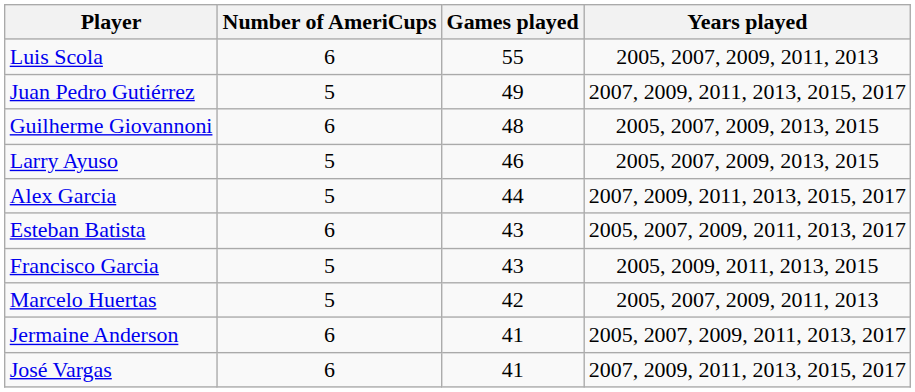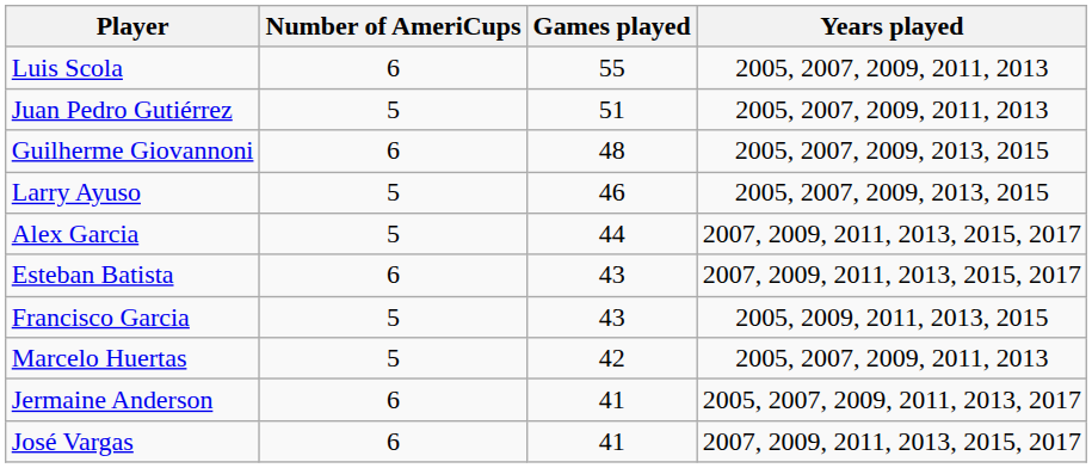Juan Pedro Gutiérrez | Games played: 49 -> 51
Juan Pedro Gutiérrez | Years played: 2007, 2009, 2011, 2013, 2015, 2017 -> 2005, 2007, 2009, 2011, 2013
Esteban Batista | Years played: 2005, 2007, 2009, 2011, 2013, 2017 -> 2007, 2009, 2011, 2013, 2015, 2017
